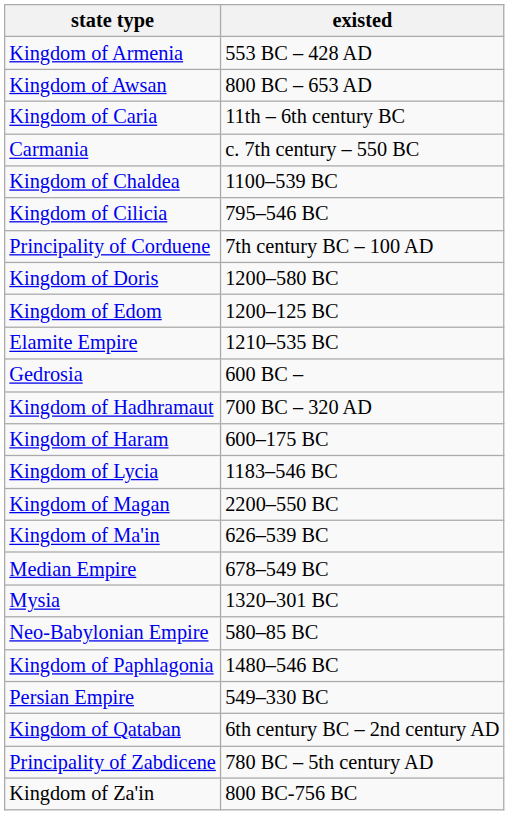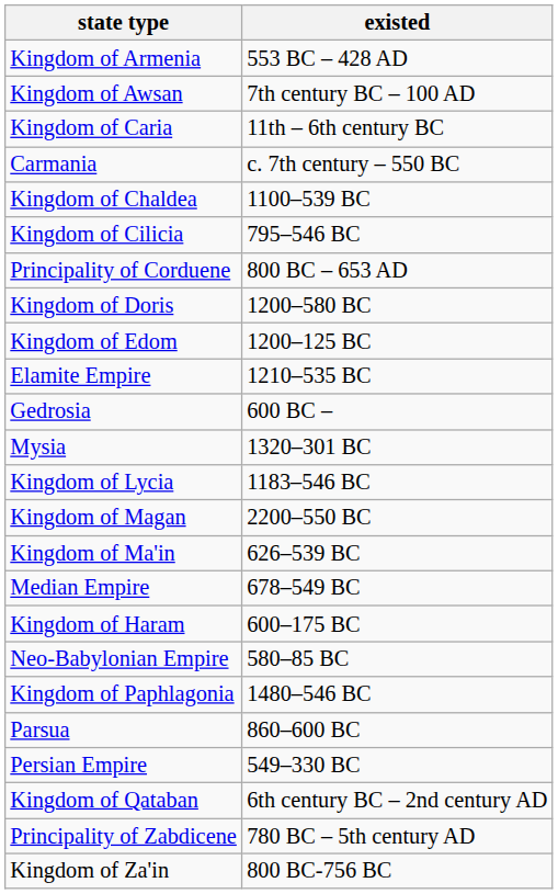Kingdom of Awsan | existed: 800 BC – 653 AD -> 7th century BC – 100 AD
Principality of Corduene | existed: 7th century BC – 100 AD -> 800 BC – 653 AD
- row: Kingdom of Hadhramaut | 700 BC – 320 AD
rows swapped: Kingdom of Haram <-> Mysia
+ row: Parsua | 860–600 BC
